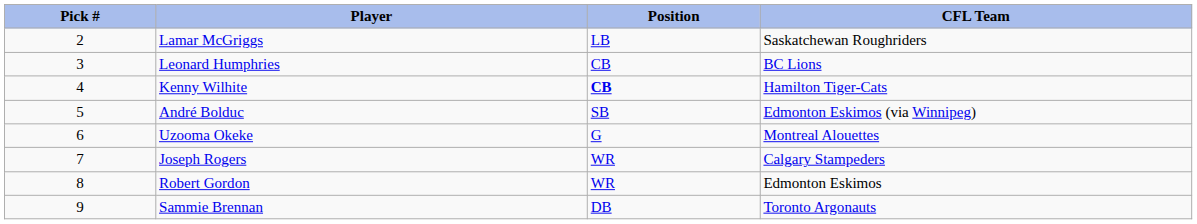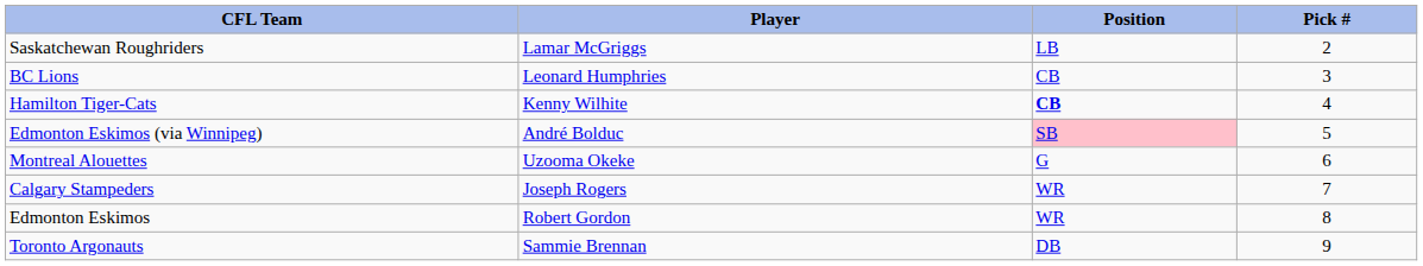columns swapped: Pick # <-> CFL Team
André Bolduc | Position: no background -> pink background
